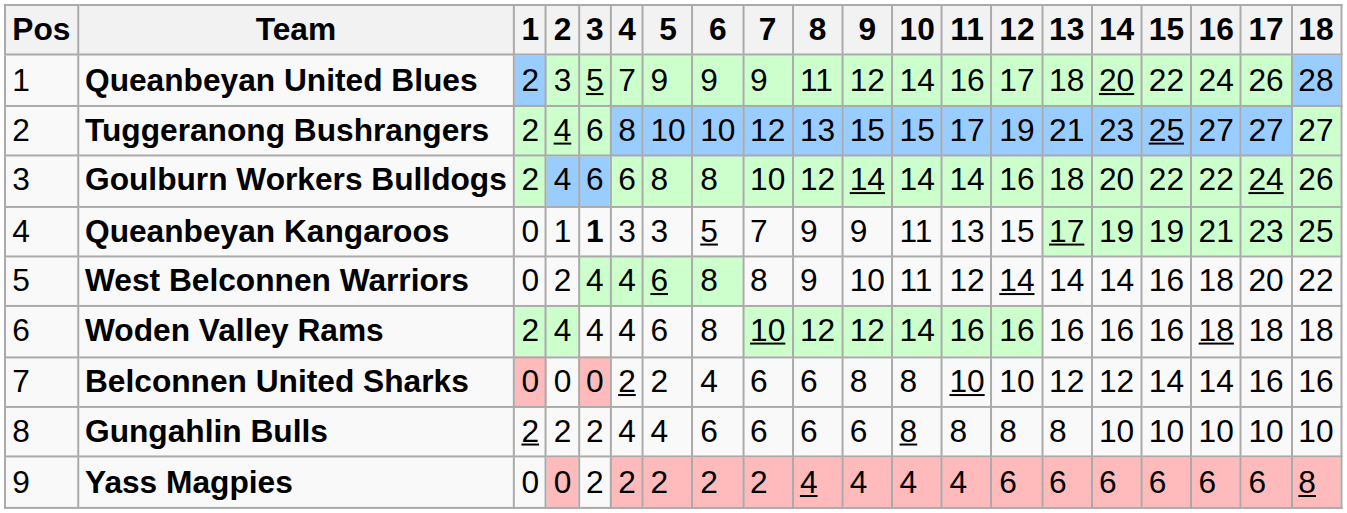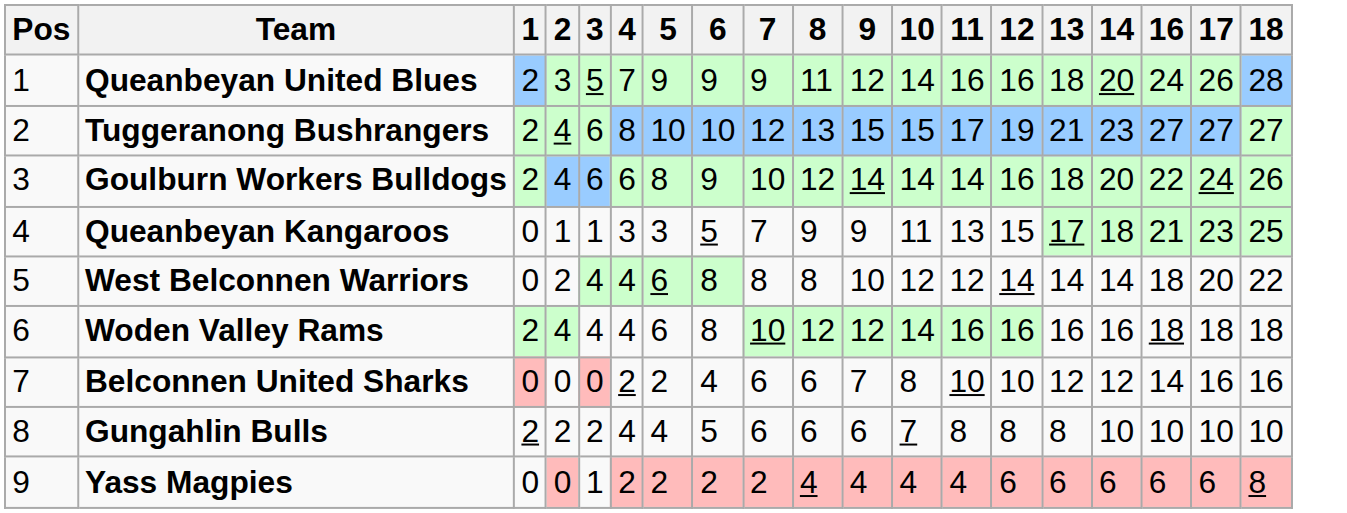- column: 15 | 22 | 25 | 22 | 19 | 16 | 16 | 14 | 10 | 6
Queanbeyan United Blues | 12: 17 -> 16
Goulburn Workers Bulldogs | 6: 8 -> 9
Queanbeyan Kangaroos | 3: bold -> normal
Queanbeyan Kangaroos | 14: 19 -> 18
West Belconnen Warriors | 8: 9 -> 8
West Belconnen Warriors | 10: 11 -> 12
Belconnen United Sharks | 9: 8 -> 7
Gungahlin Bulls | 6: 6 -> 5
Gungahlin Bulls | 10: 8 -> 7
Yass Magpies | 3: 2 -> 1
